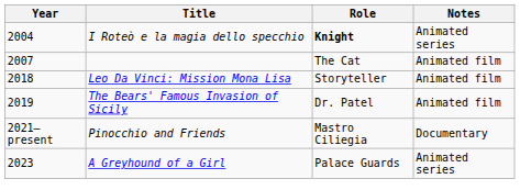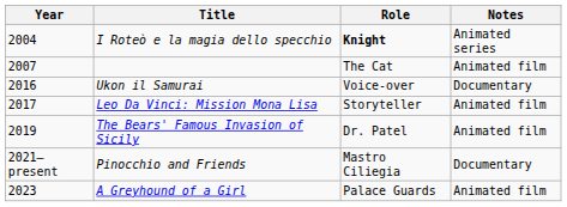+ row: 2016 | Ukon il Samurai | Voice-over | Documentary
Leo Da Vinci: Mission Mona Lisa | Year: 2018 -> 2017
A Greyhound of a Girl | Notes: Animated series -> Animated film
